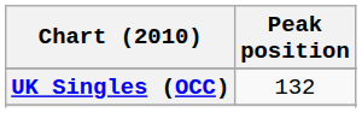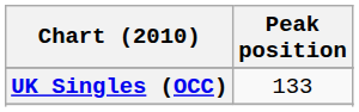UK Singles (OCC) | Peak position: 132 -> 133
